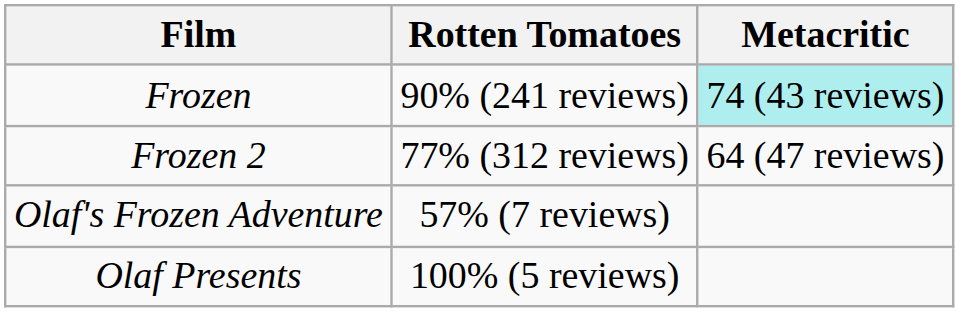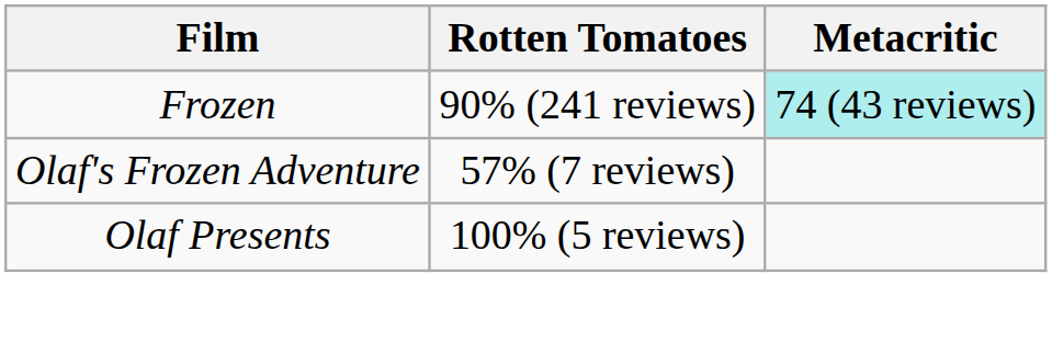- row: Frozen 2 | 77% (312 reviews) | 64 (47 reviews)
